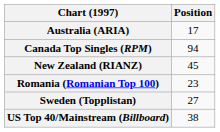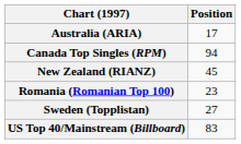US Top 40/Mainstream (Billboard) | Position: 38 -> 83
